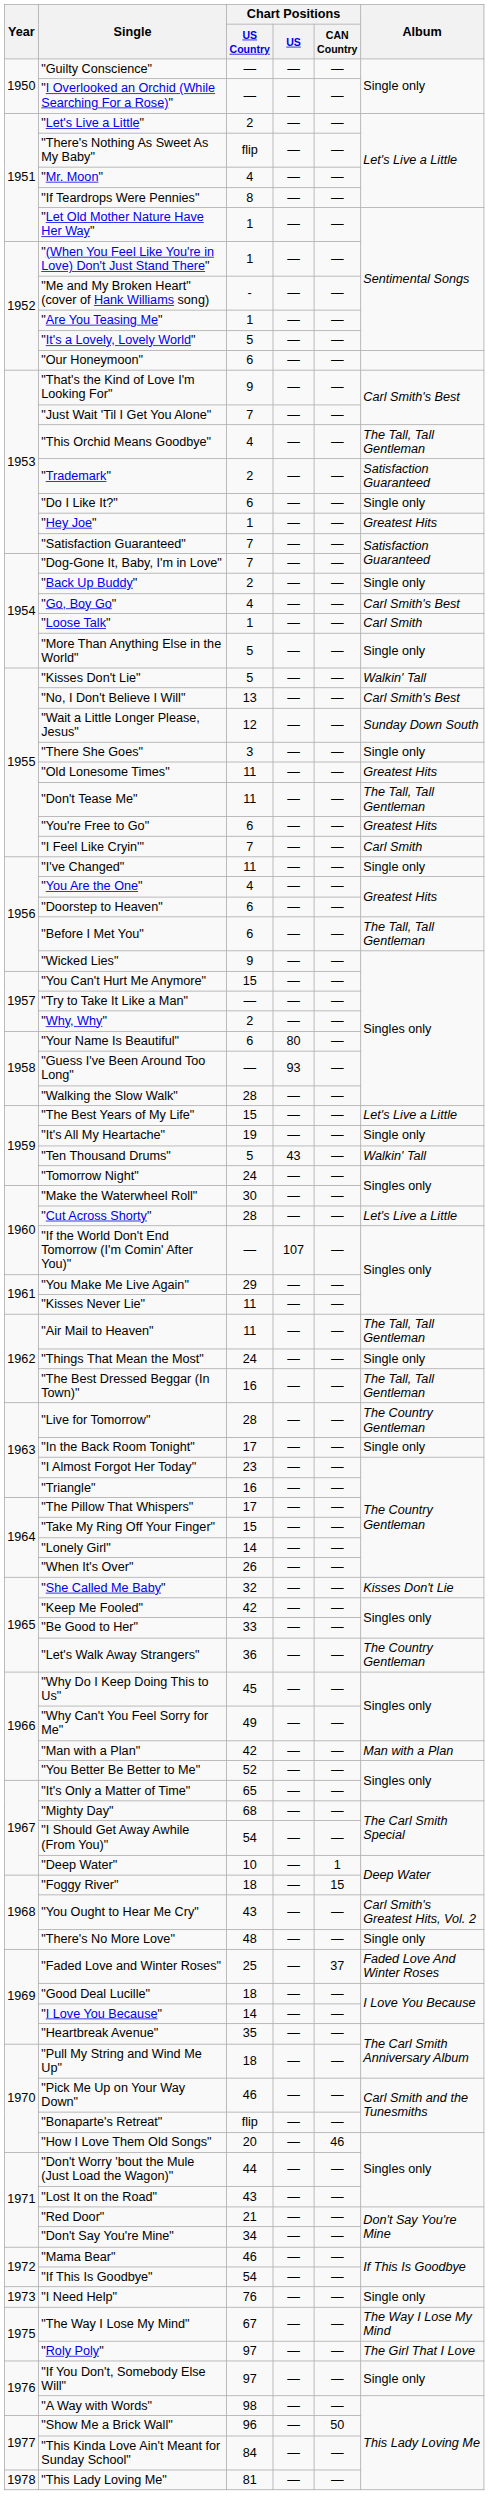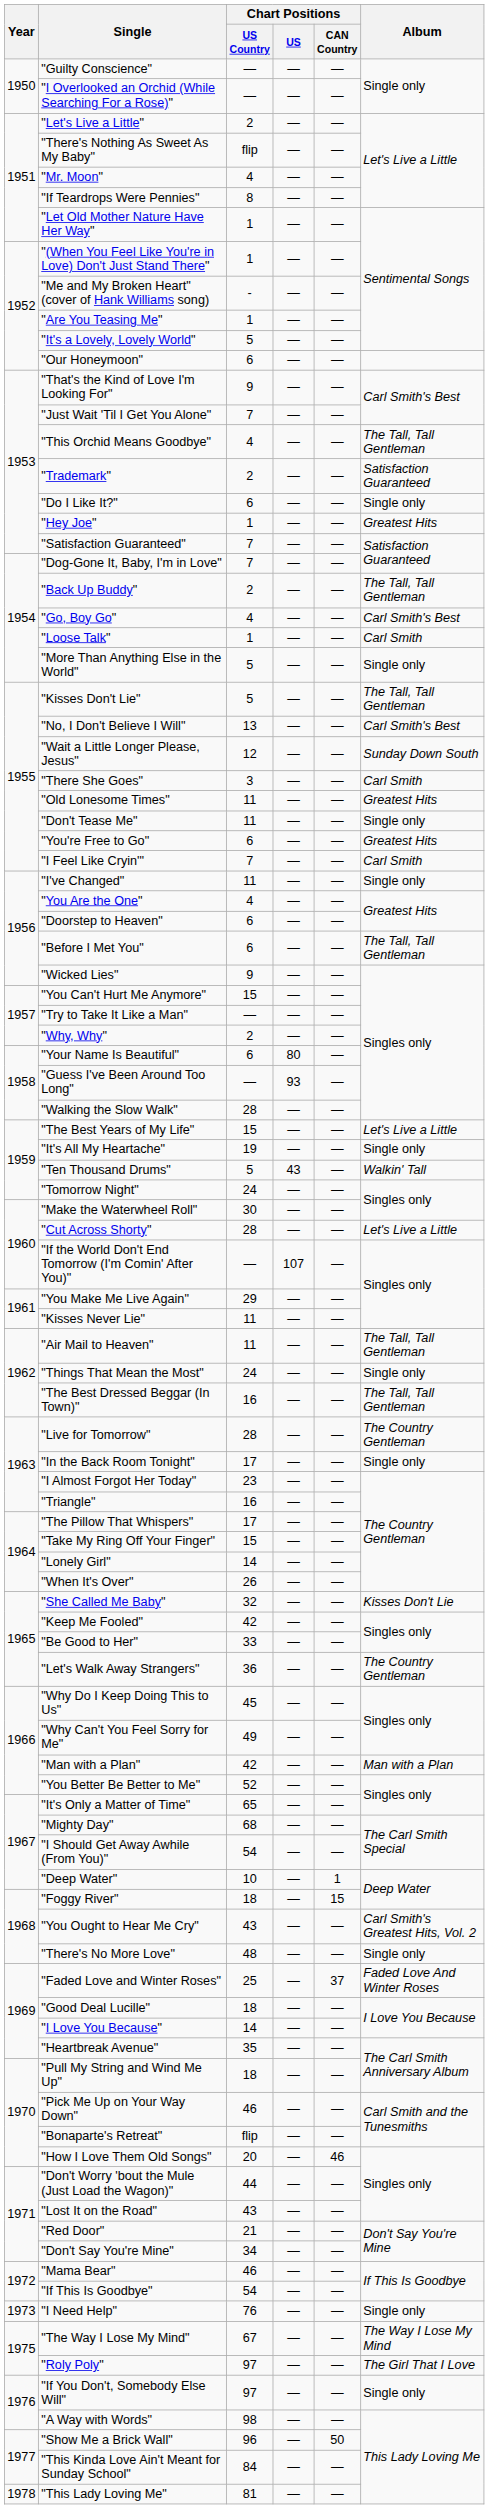"Back Up Buddy" | Album: Single only -> The Tall, Tall Gentleman
"Kisses Don't Lie" | Album: Walkin' Tall -> The Tall, Tall Gentleman
"There She Goes" | Album: Single only -> Carl Smith
"Don't Tease Me" | Album: The Tall, Tall Gentleman -> Single only
